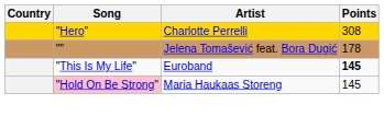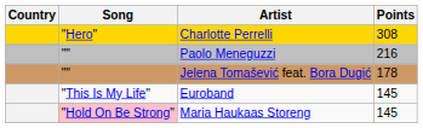+ row: "" | Paolo Meneguzzi | 216
Euroband | Points: bold -> normal
